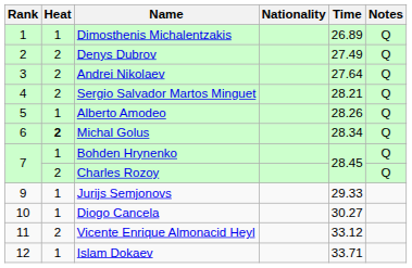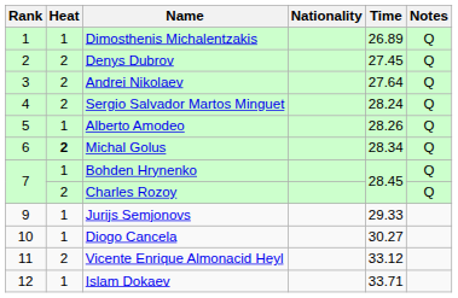Denys Dubrov | Time: 27.49 -> 27.45
Sergio Salvador Martos Minguet | Time: 28.21 -> 28.24
